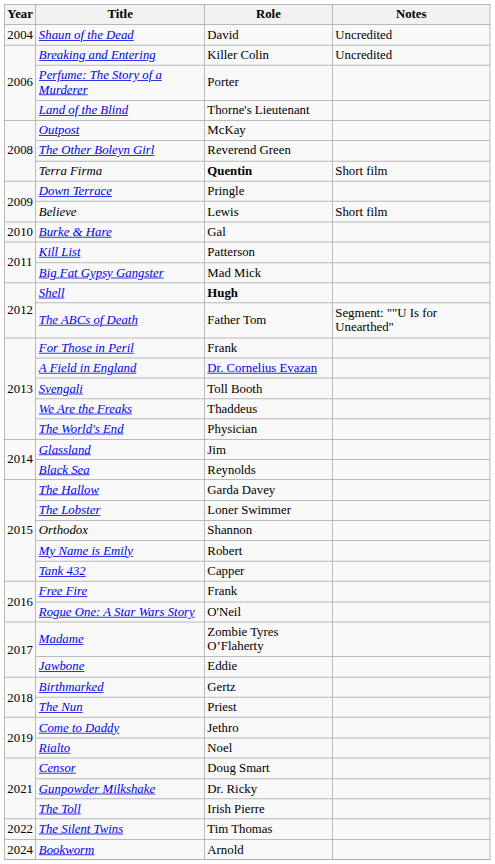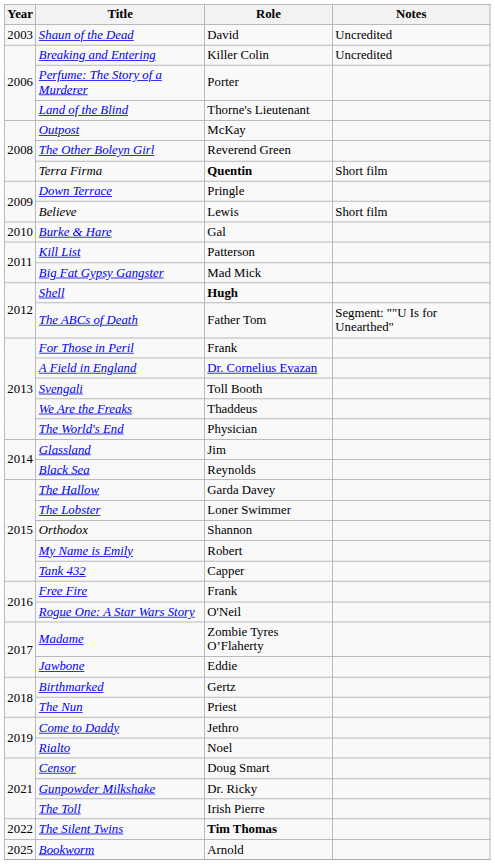Shaun of the Dead | Year: 2004 -> 2003
The Silent Twins | Role: normal -> bold
Bookworm | Year: 2024 -> 2025
